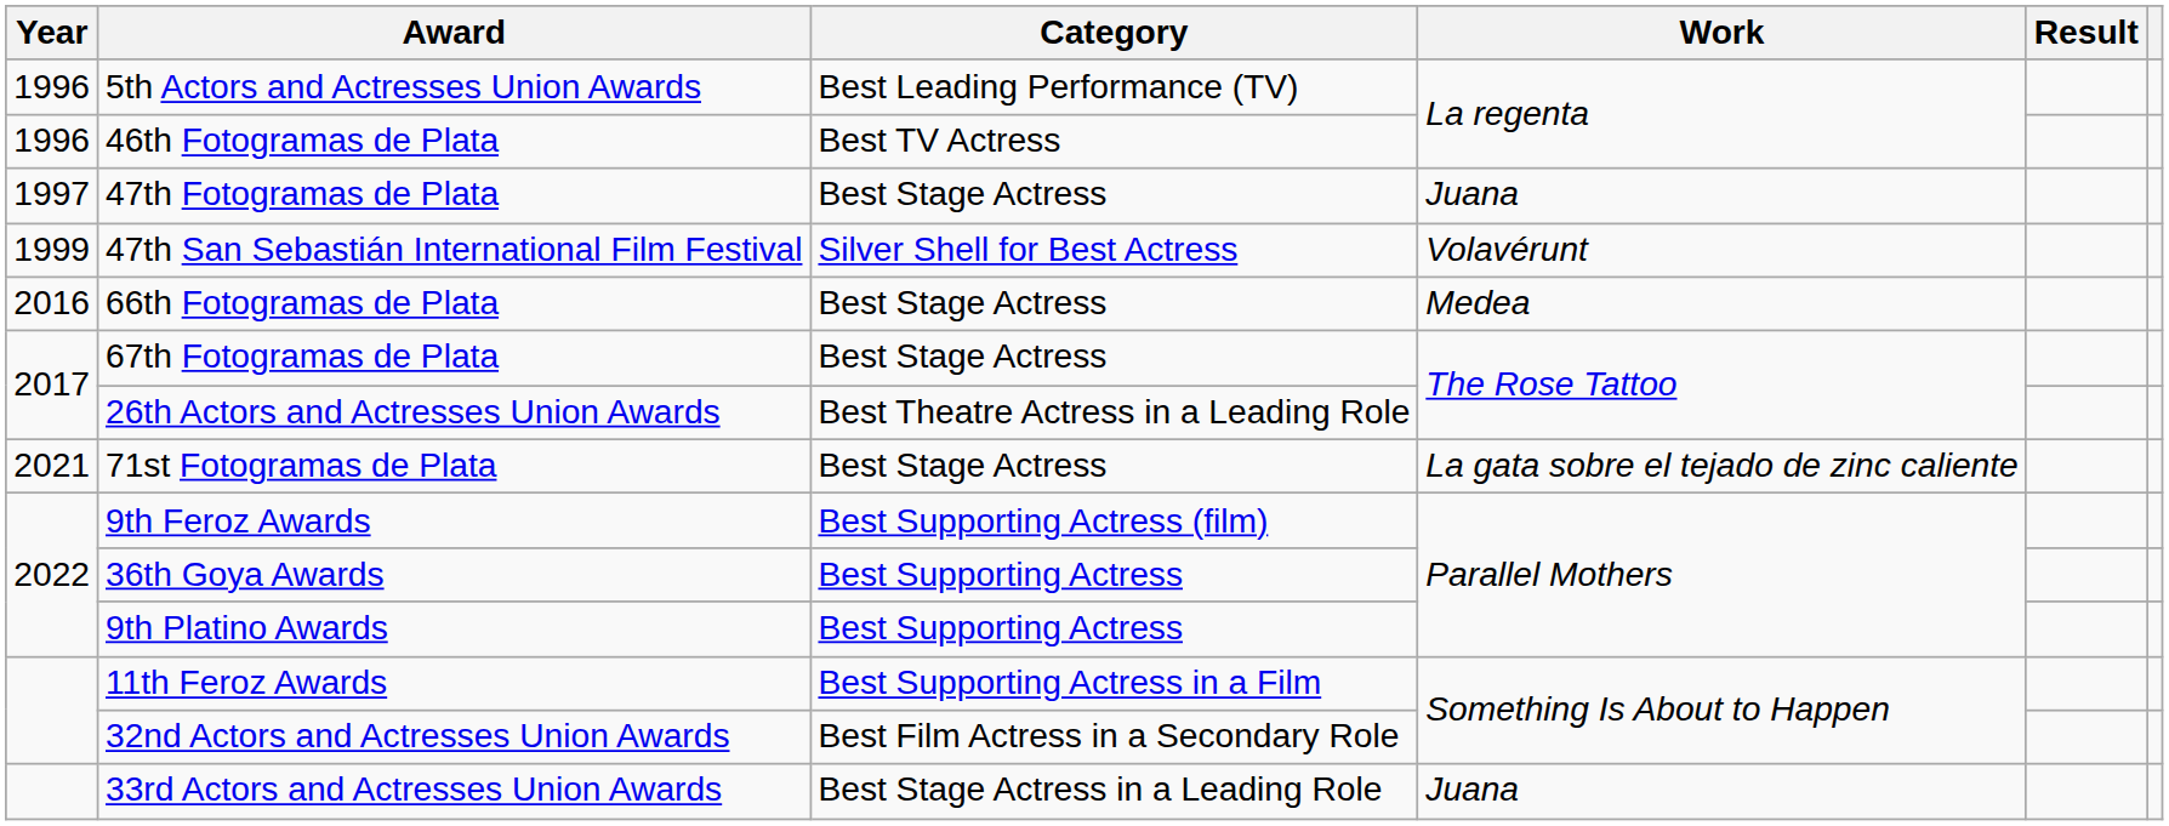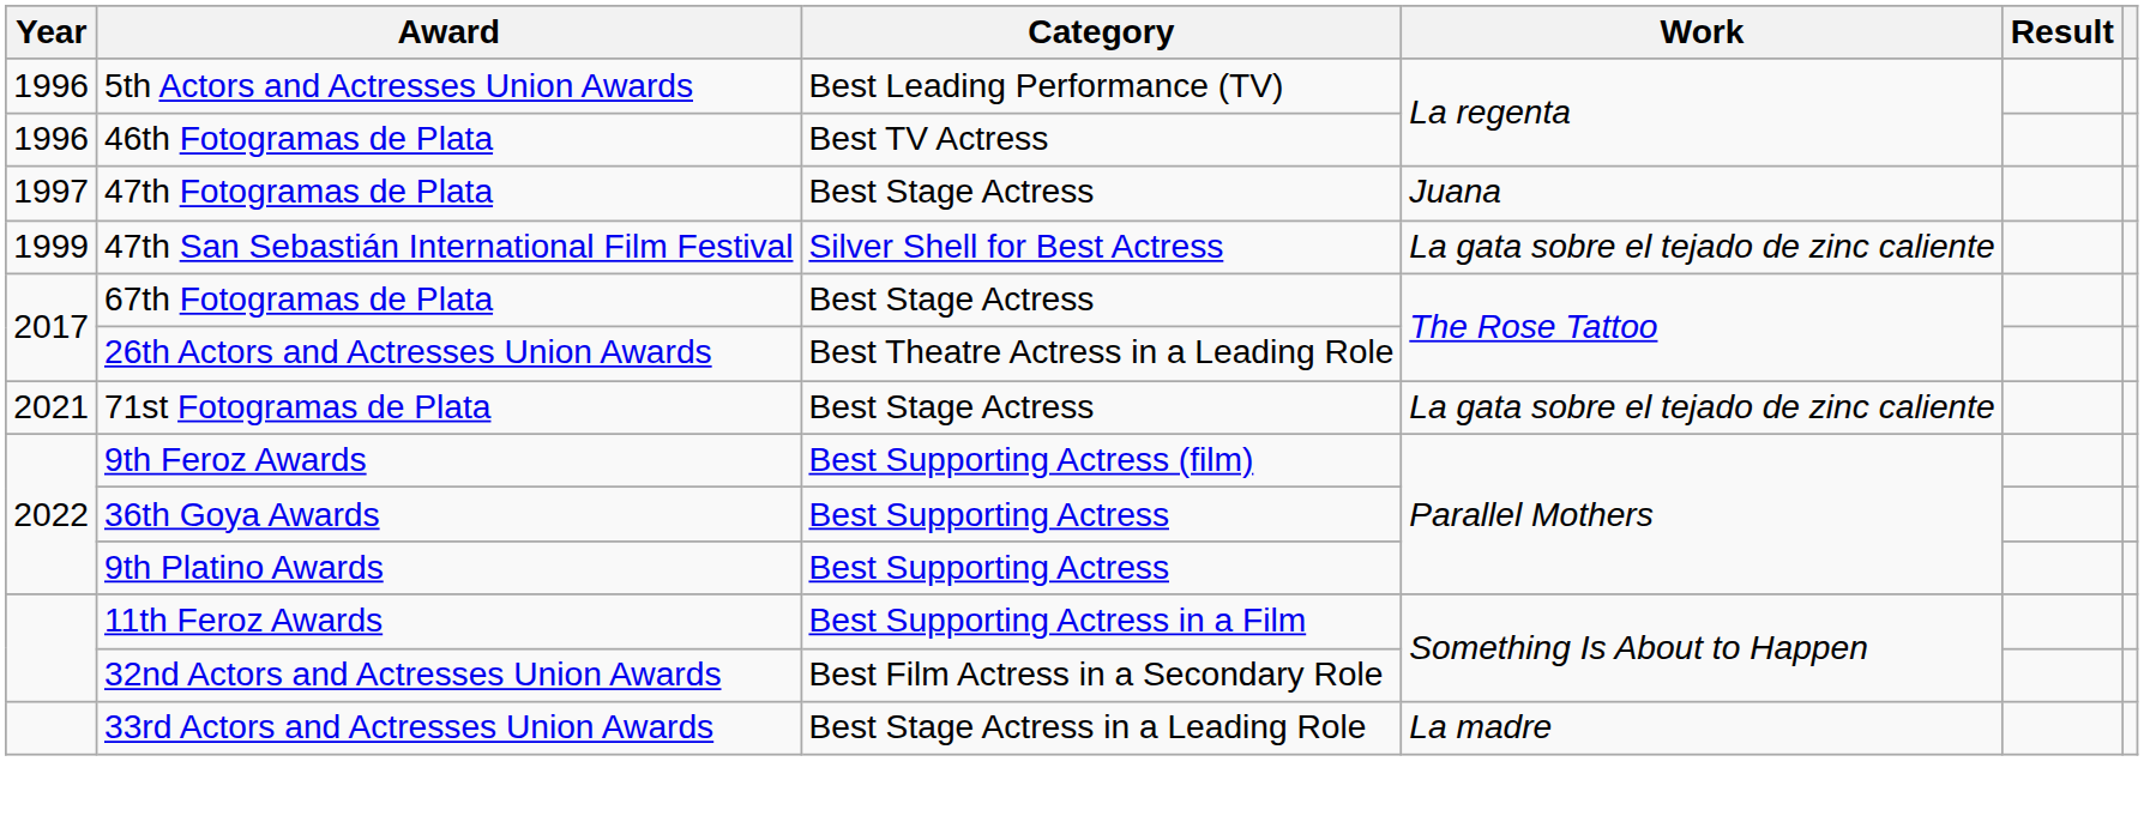47th San Sebastián International Film Festival | Work: Volavérunt -> La gata sobre el tejado de zinc caliente
- row: 2016 | 66th Fotogramas de Plata | Best Stage Actress | Medea
33rd Actors and Actresses Union Awards | Work: Juana -> La madre
